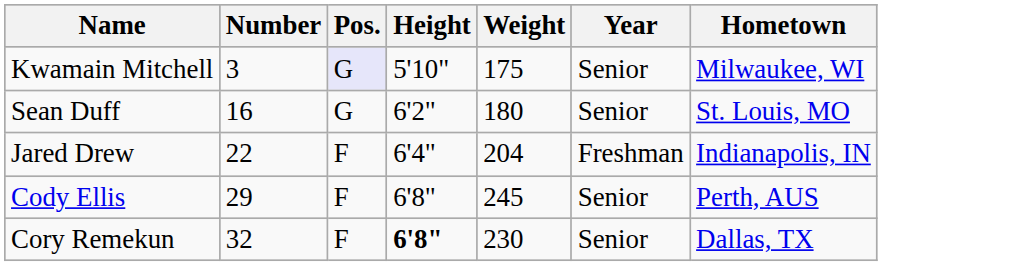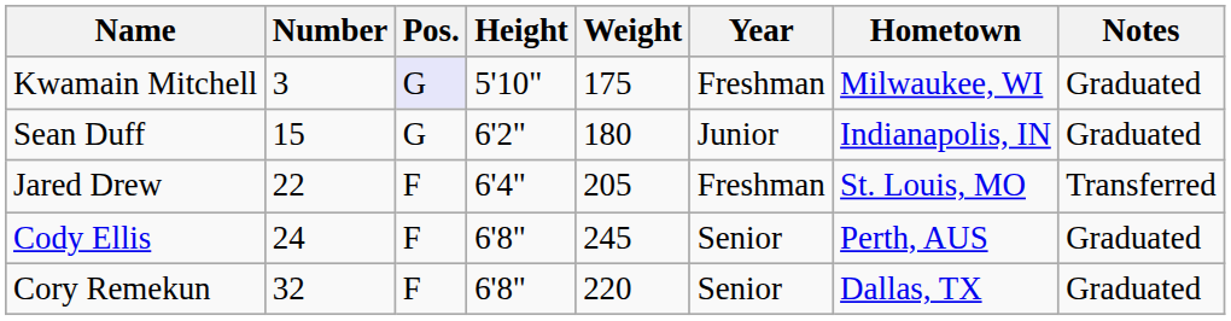+ column: Notes | Graduated | Graduated | Transferred | Graduated | Graduated
Kwamain Mitchell | Year: Senior -> Freshman
Sean Duff | Number: 16 -> 15
Sean Duff | Year: Senior -> Junior
Sean Duff | Hometown: St. Louis, MO -> Indianapolis, IN
Jared Drew | Weight: 204 -> 205
Jared Drew | Hometown: Indianapolis, IN -> St. Louis, MO
Cody Ellis | Number: 29 -> 24
Cory Remekun | Height: bold -> normal
Cory Remekun | Weight: 230 -> 220
